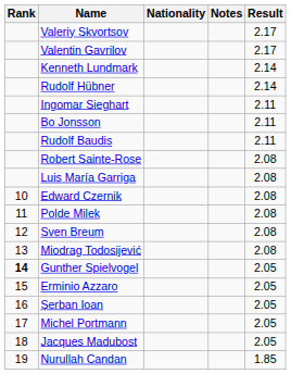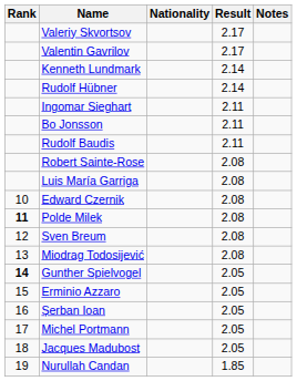columns swapped: Result <-> Notes
Polde Milek | Rank: normal -> bold
